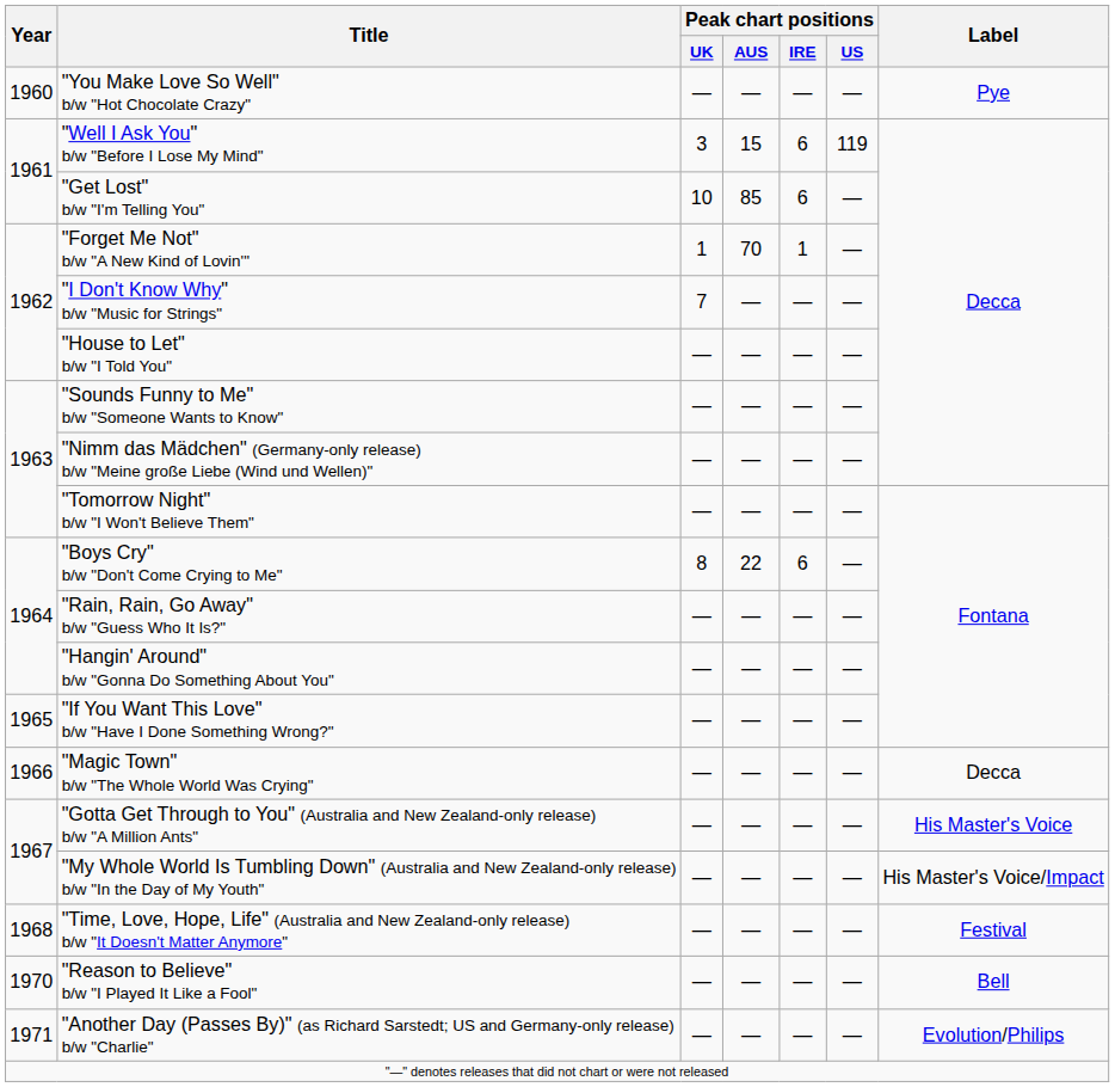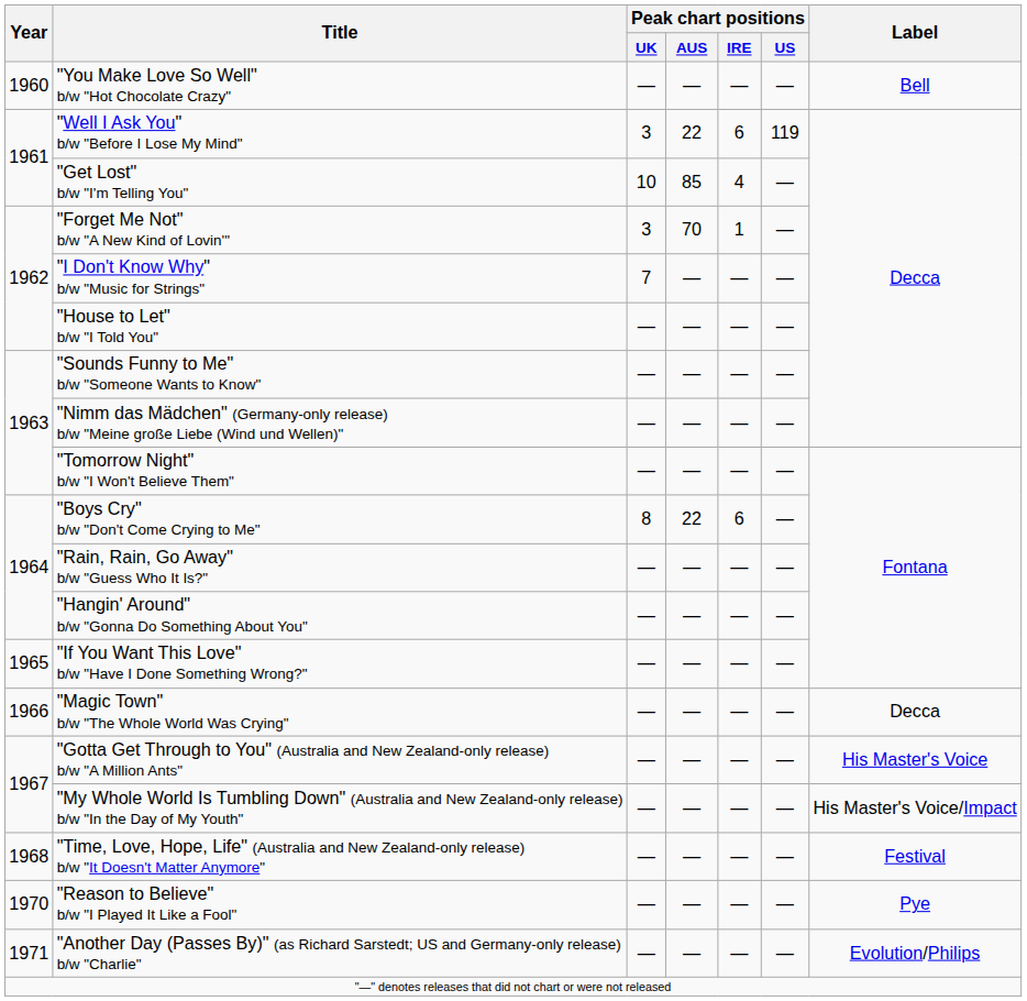"You Make Love So Well" b/w "Hot Chocolate Crazy" | Label: Pye -> Bell
"Well I Ask You" b/w "Before I Lose My Mind" | Peak chart positions / AUS: 15 -> 22
"Get Lost" b/w "I'm Telling You" | Peak chart positions / IRE: 6 -> 4
"Forget Me Not" b/w "A New Kind of Lovin'" | Peak chart positions / UK: 1 -> 3
"Reason to Believe" b/w "I Played It Like a Fool" | Label: Bell -> Pye
